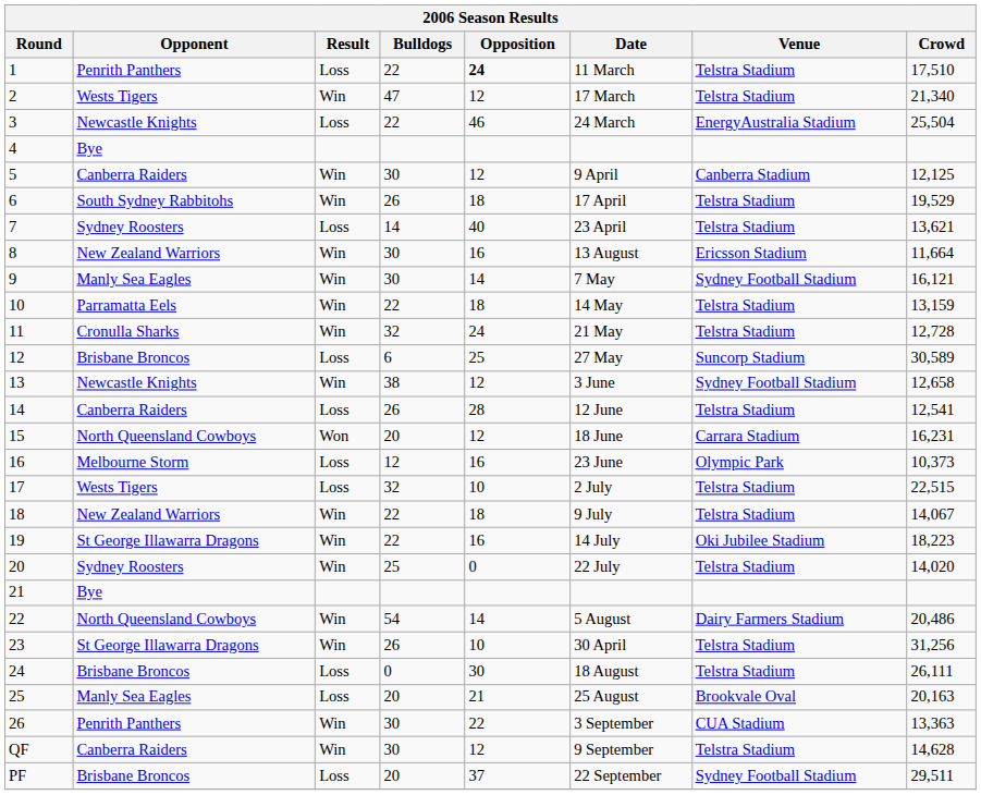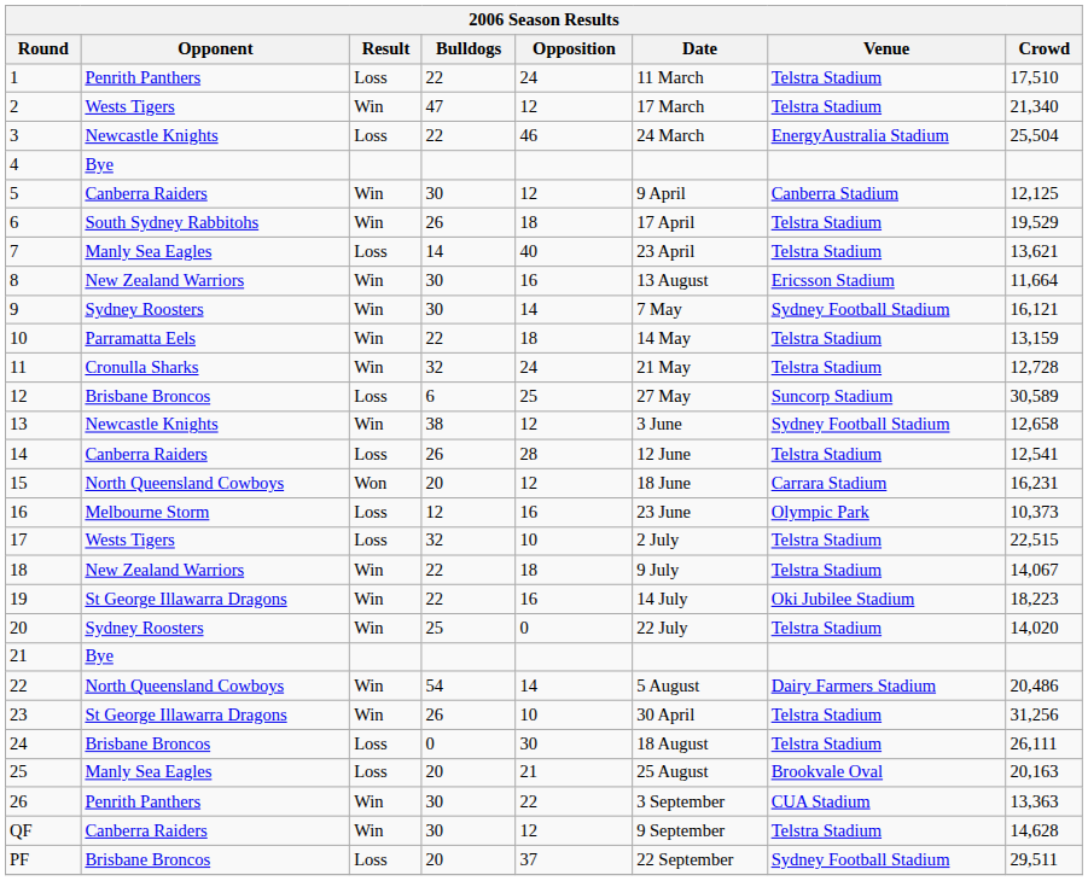1 | Opposition: bold -> normal
7 | Opponent: Sydney Roosters -> Manly Sea Eagles
9 | Opponent: Manly Sea Eagles -> Sydney Roosters
